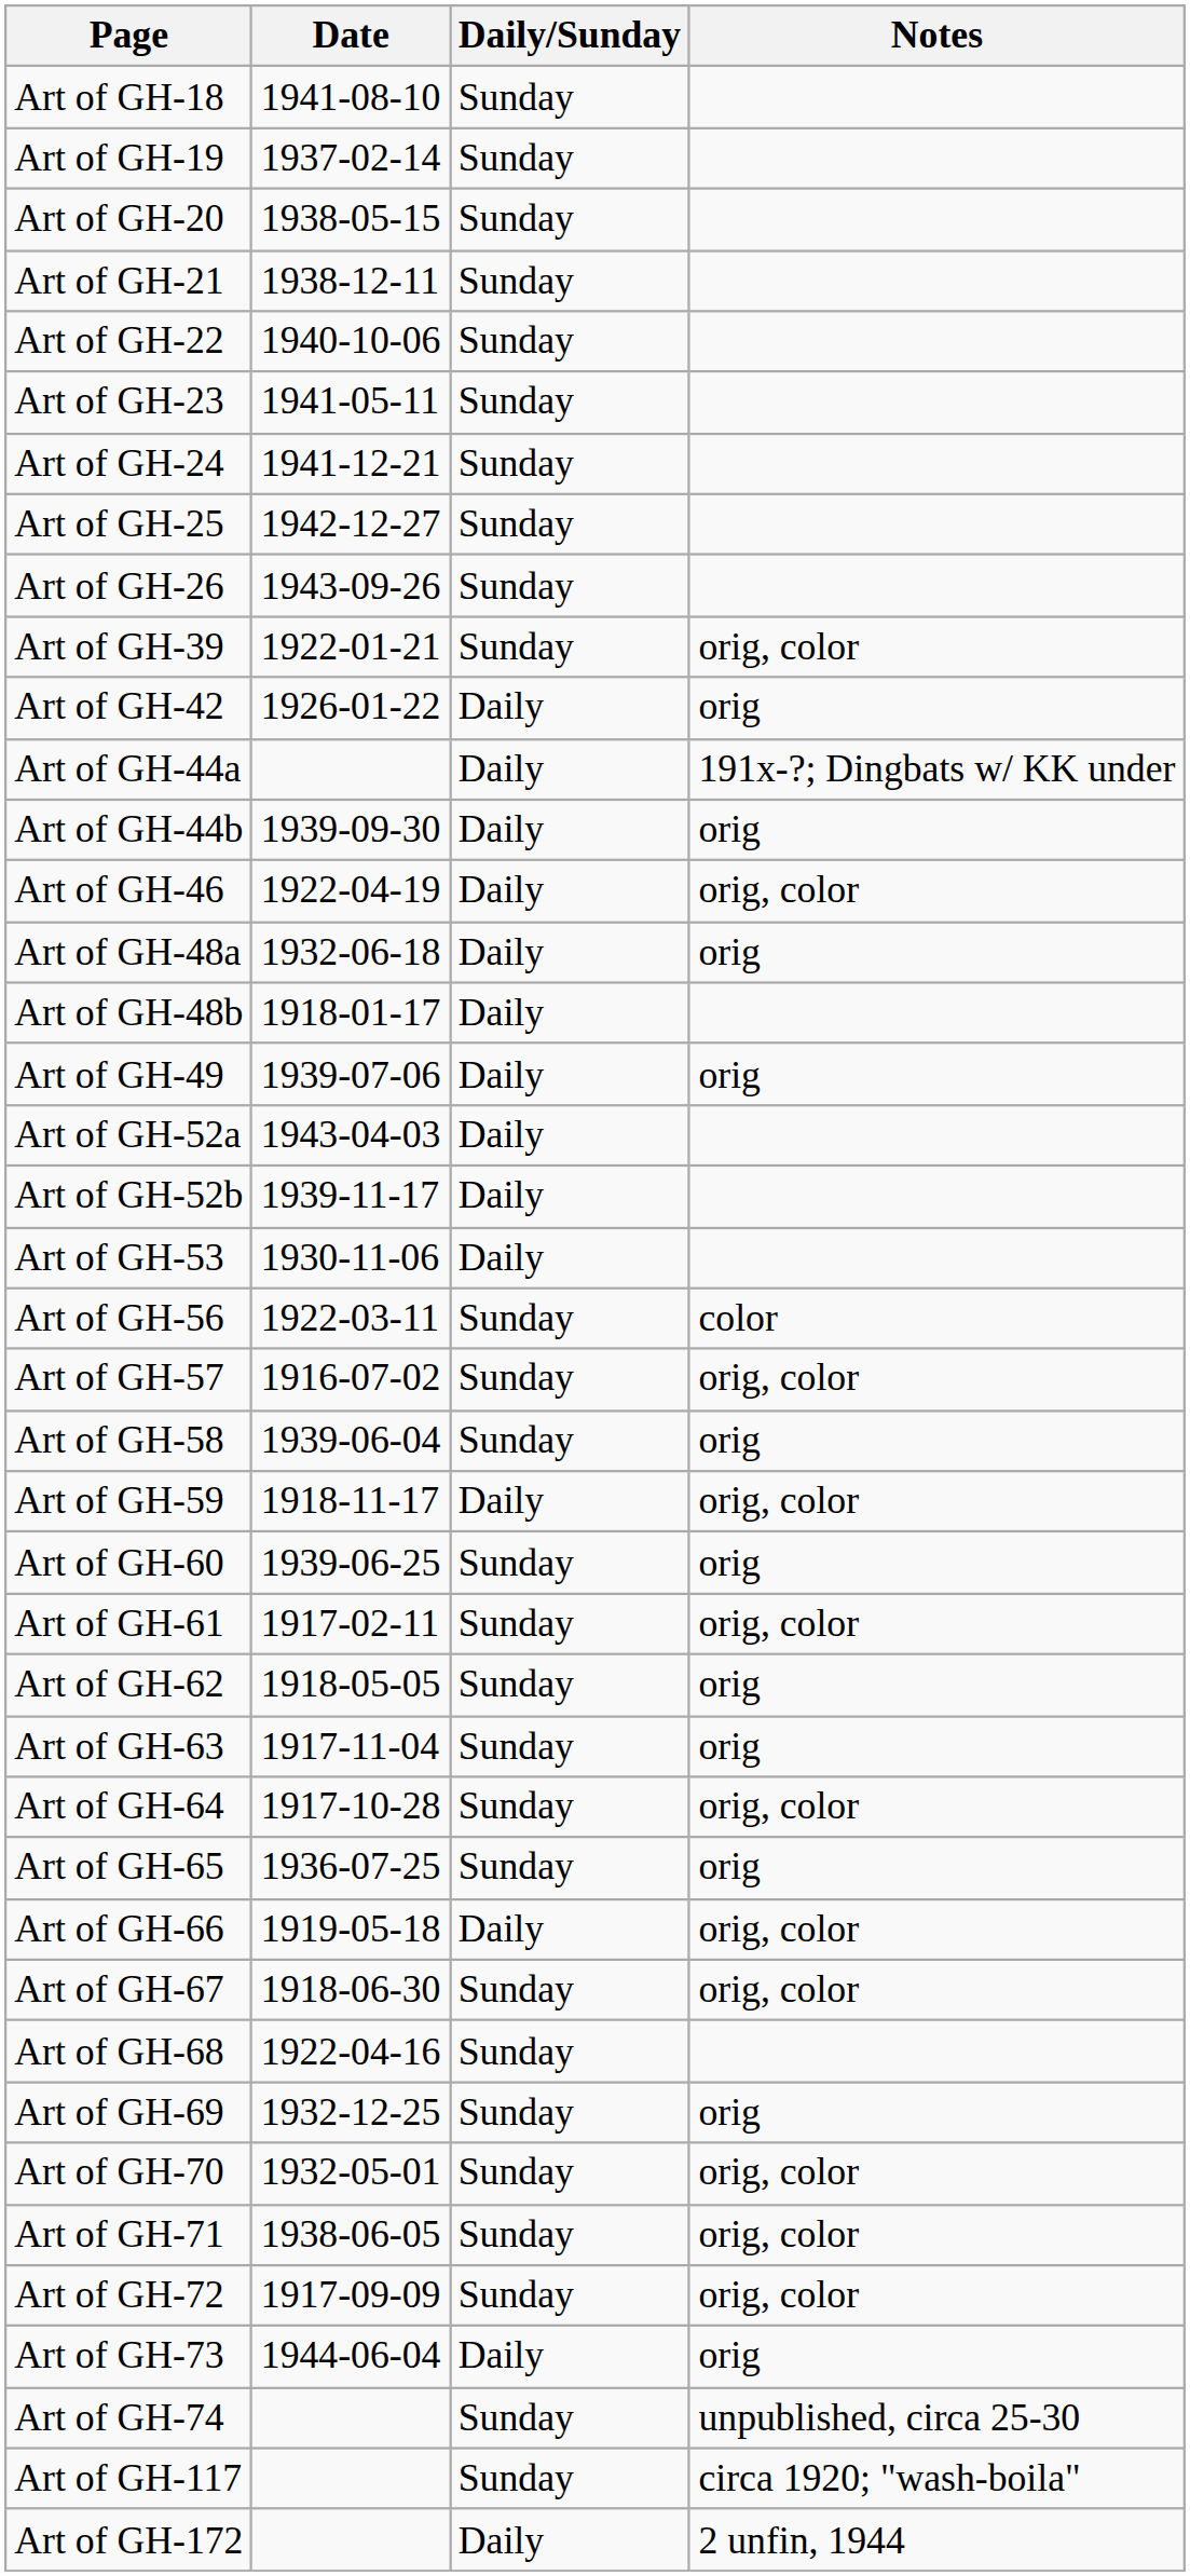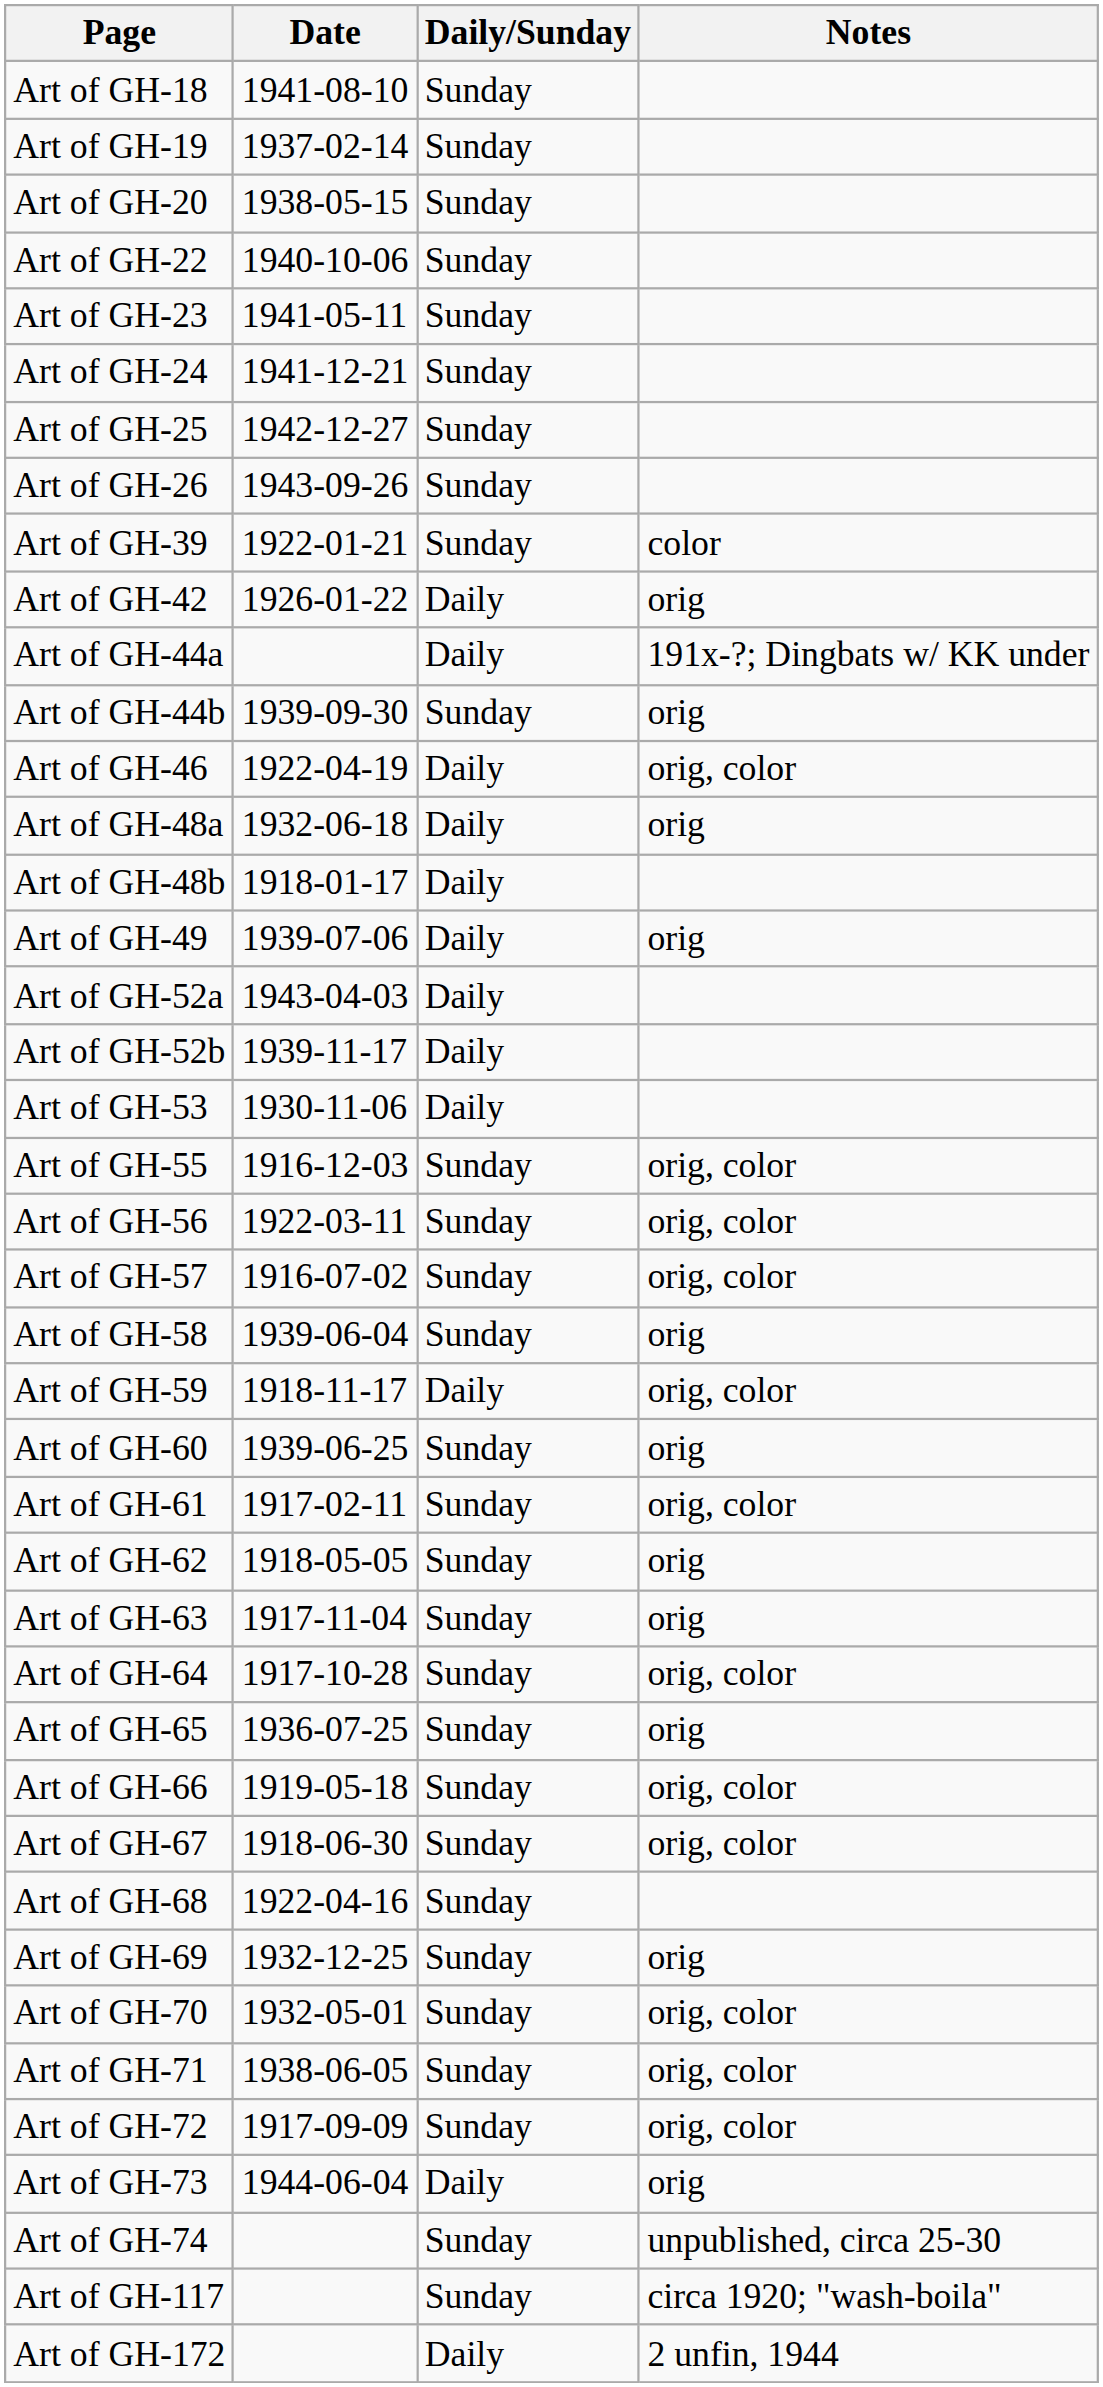- row: Art of GH-21 | 1938-12-11 | Sunday
Art of GH-39 | Notes: orig, color -> color
Art of GH-44b | Daily/Sunday: Daily -> Sunday
+ row: Art of GH-55 | 1916-12-03 | Sunday | orig, color
Art of GH-56 | Notes: color -> orig, color
Art of GH-66 | Daily/Sunday: Daily -> Sunday
